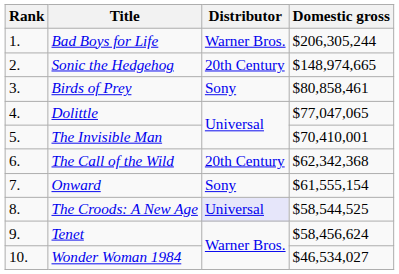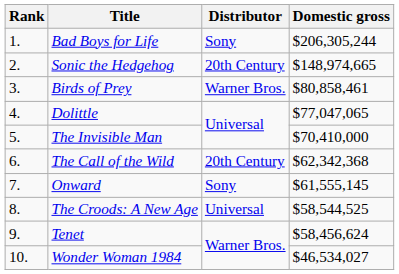Bad Boys for Life | Distributor: Warner Bros. -> Sony
Birds of Prey | Distributor: Sony -> Warner Bros.
The Invisible Man | Domestic gross: $70,410,001 -> $70,410,000
Onward | Domestic gross: $61,555,154 -> $61,555,145
The Croods: A New Age | Distributor: lavender background -> no background
